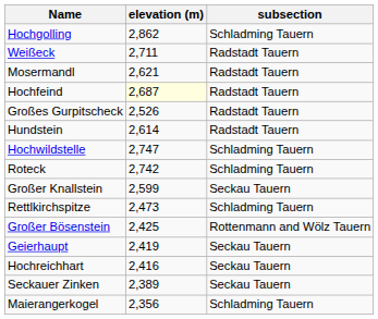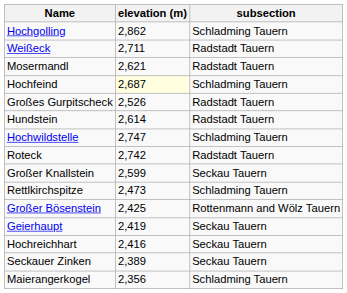Hochfeind | subsection: Radstadt Tauern -> Schladming Tauern
Roteck | subsection: Schladming Tauern -> Radstadt Tauern
